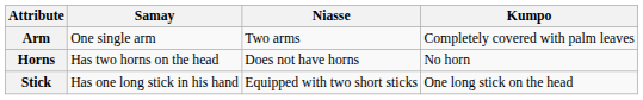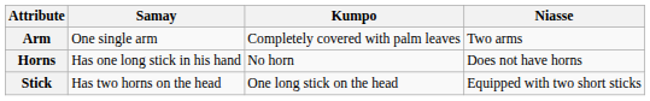columns swapped: Niasse <-> Kumpo
Horns | Samay: Has two horns on the head -> Has one long stick in his hand
Stick | Samay: Has one long stick in his hand -> Has two horns on the head
